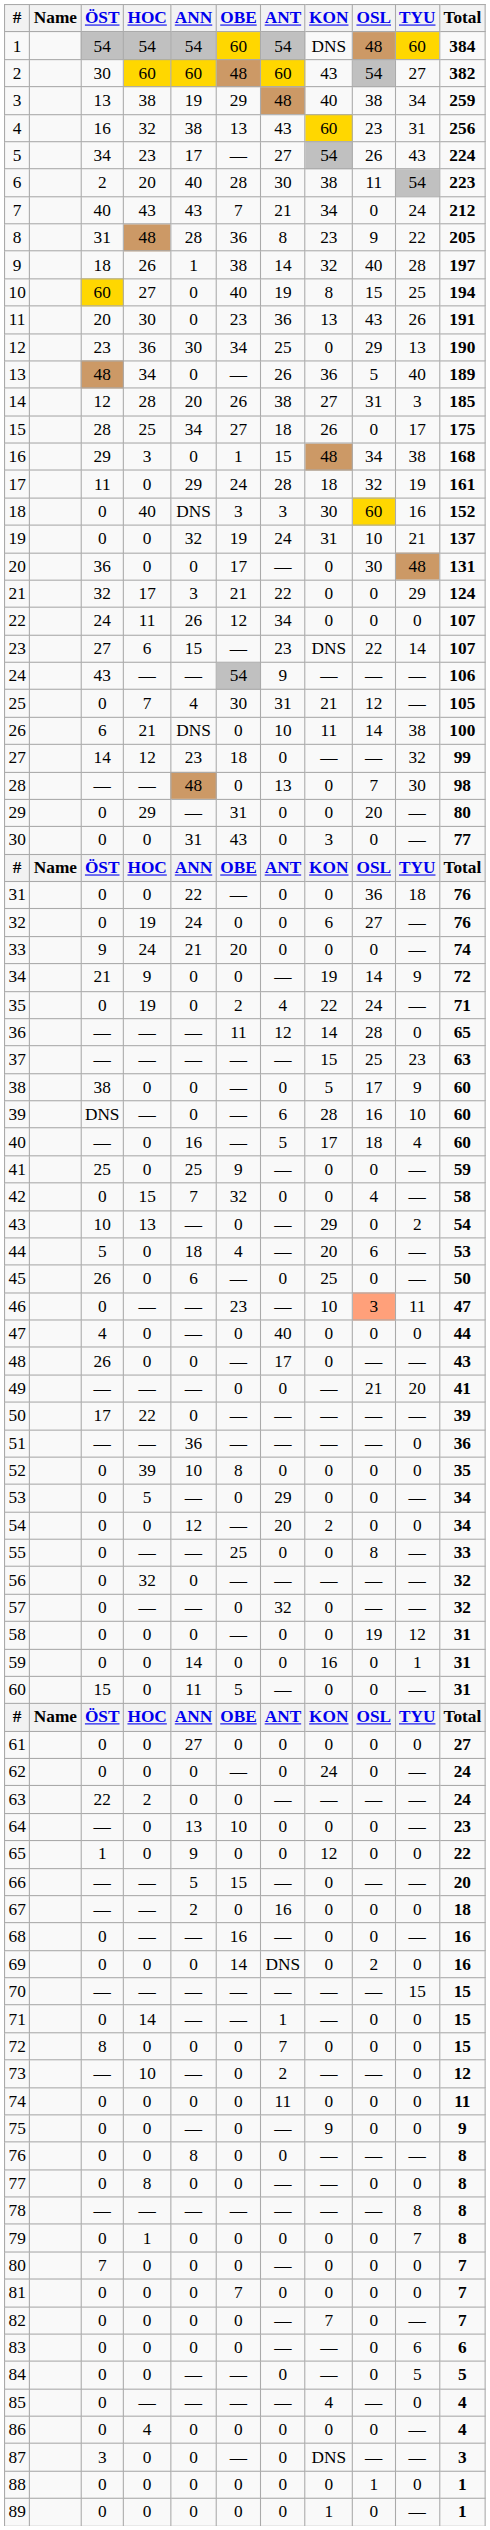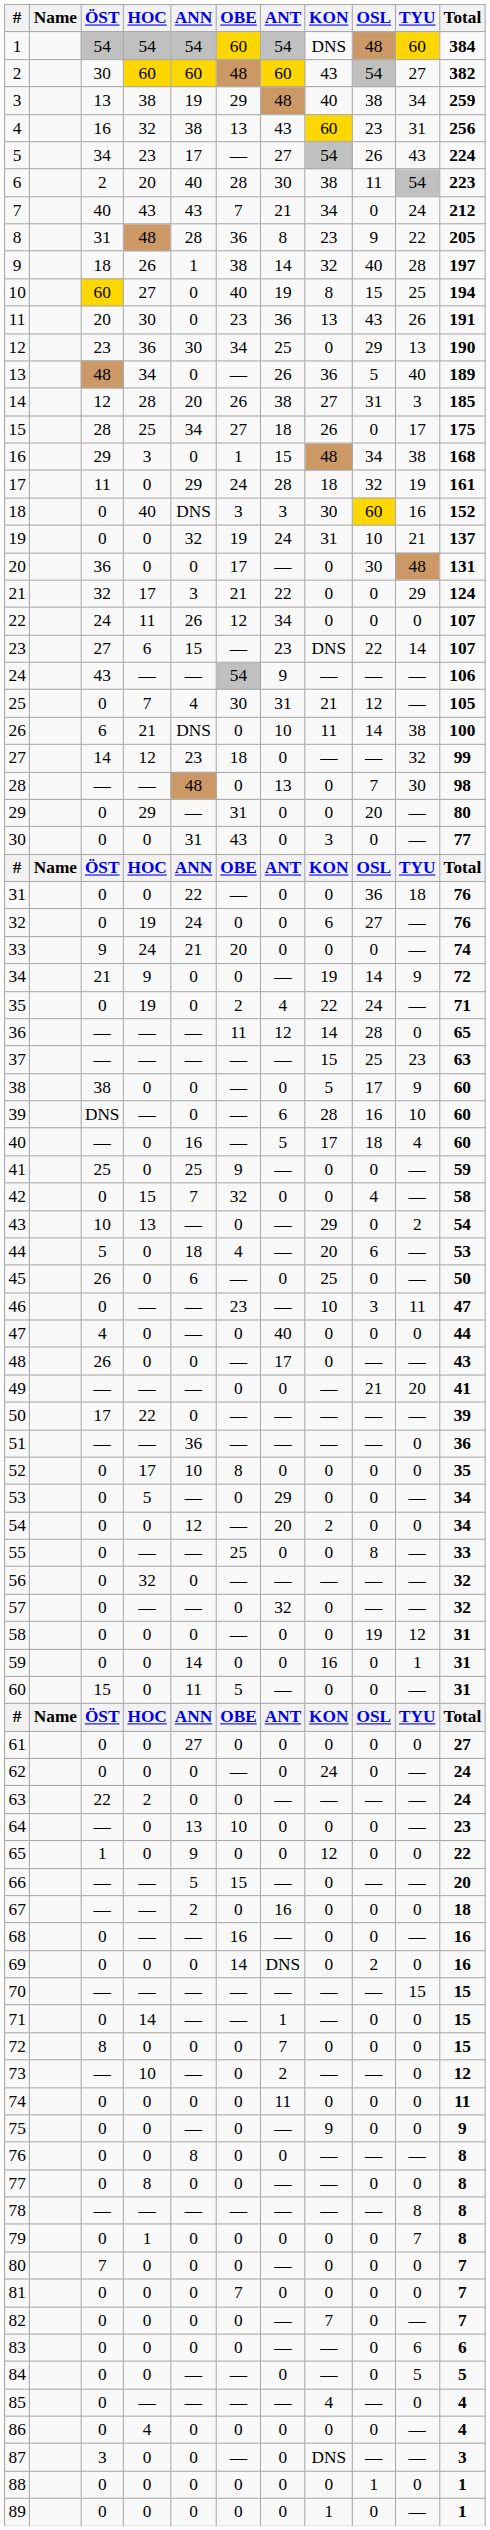46 | OSL: lightsalmon background -> no background
52 | HOC: 39 -> 17
